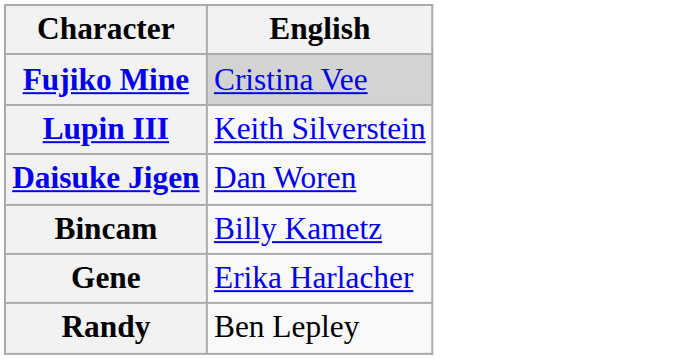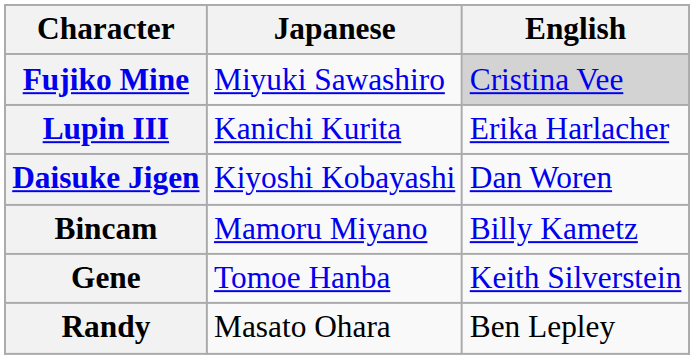+ column: Japanese | Miyuki Sawashiro | Kanichi Kurita | Kiyoshi Kobayashi | Mamoru Miyano | Tomoe Hanba | Masato Ohara
Lupin III | English: Keith Silverstein -> Erika Harlacher
Gene | English: Erika Harlacher -> Keith Silverstein
